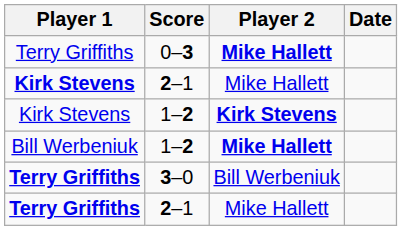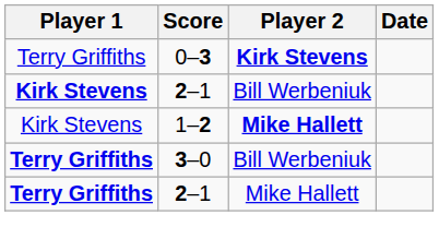0–3 | Player 2: Mike Hallett -> Kirk Stevens
Kirk Stevens / 2–1 | Player 2: Mike Hallett -> Bill Werbeniuk
Kirk Stevens / 1–2 | Player 2: Kirk Stevens -> Mike Hallett
- row: Bill Werbeniuk | 1–2 | Mike Hallett
